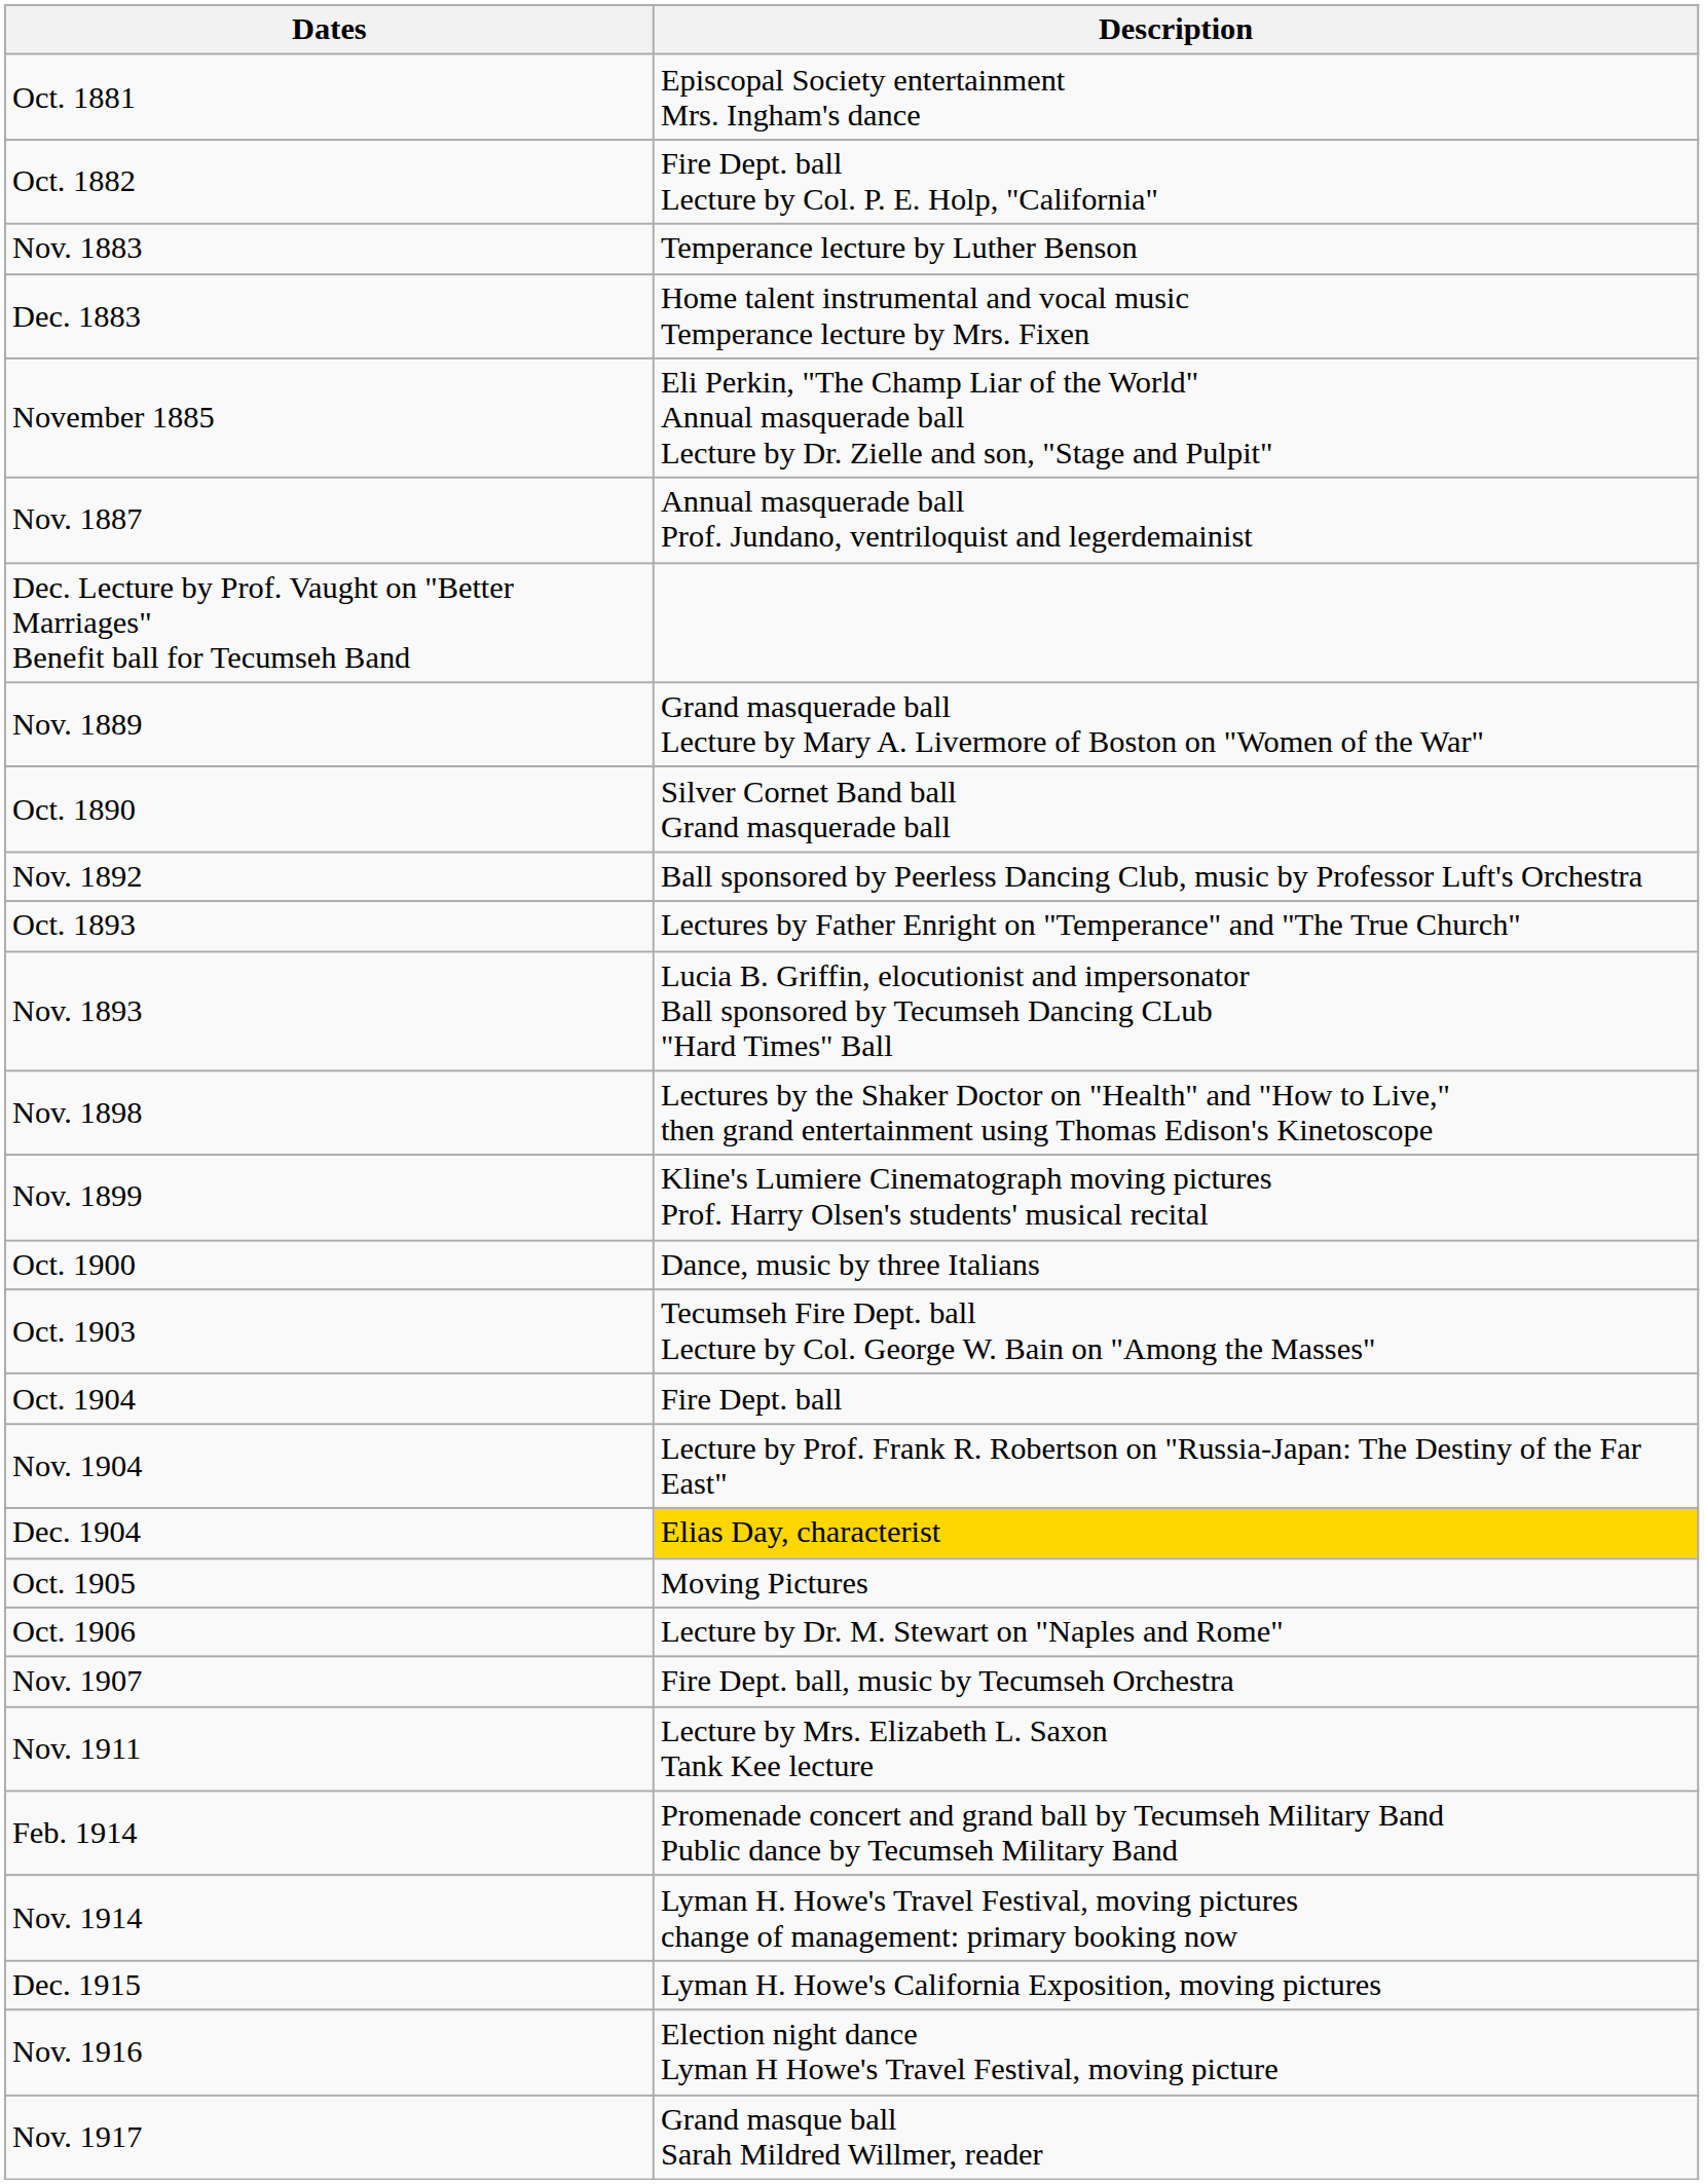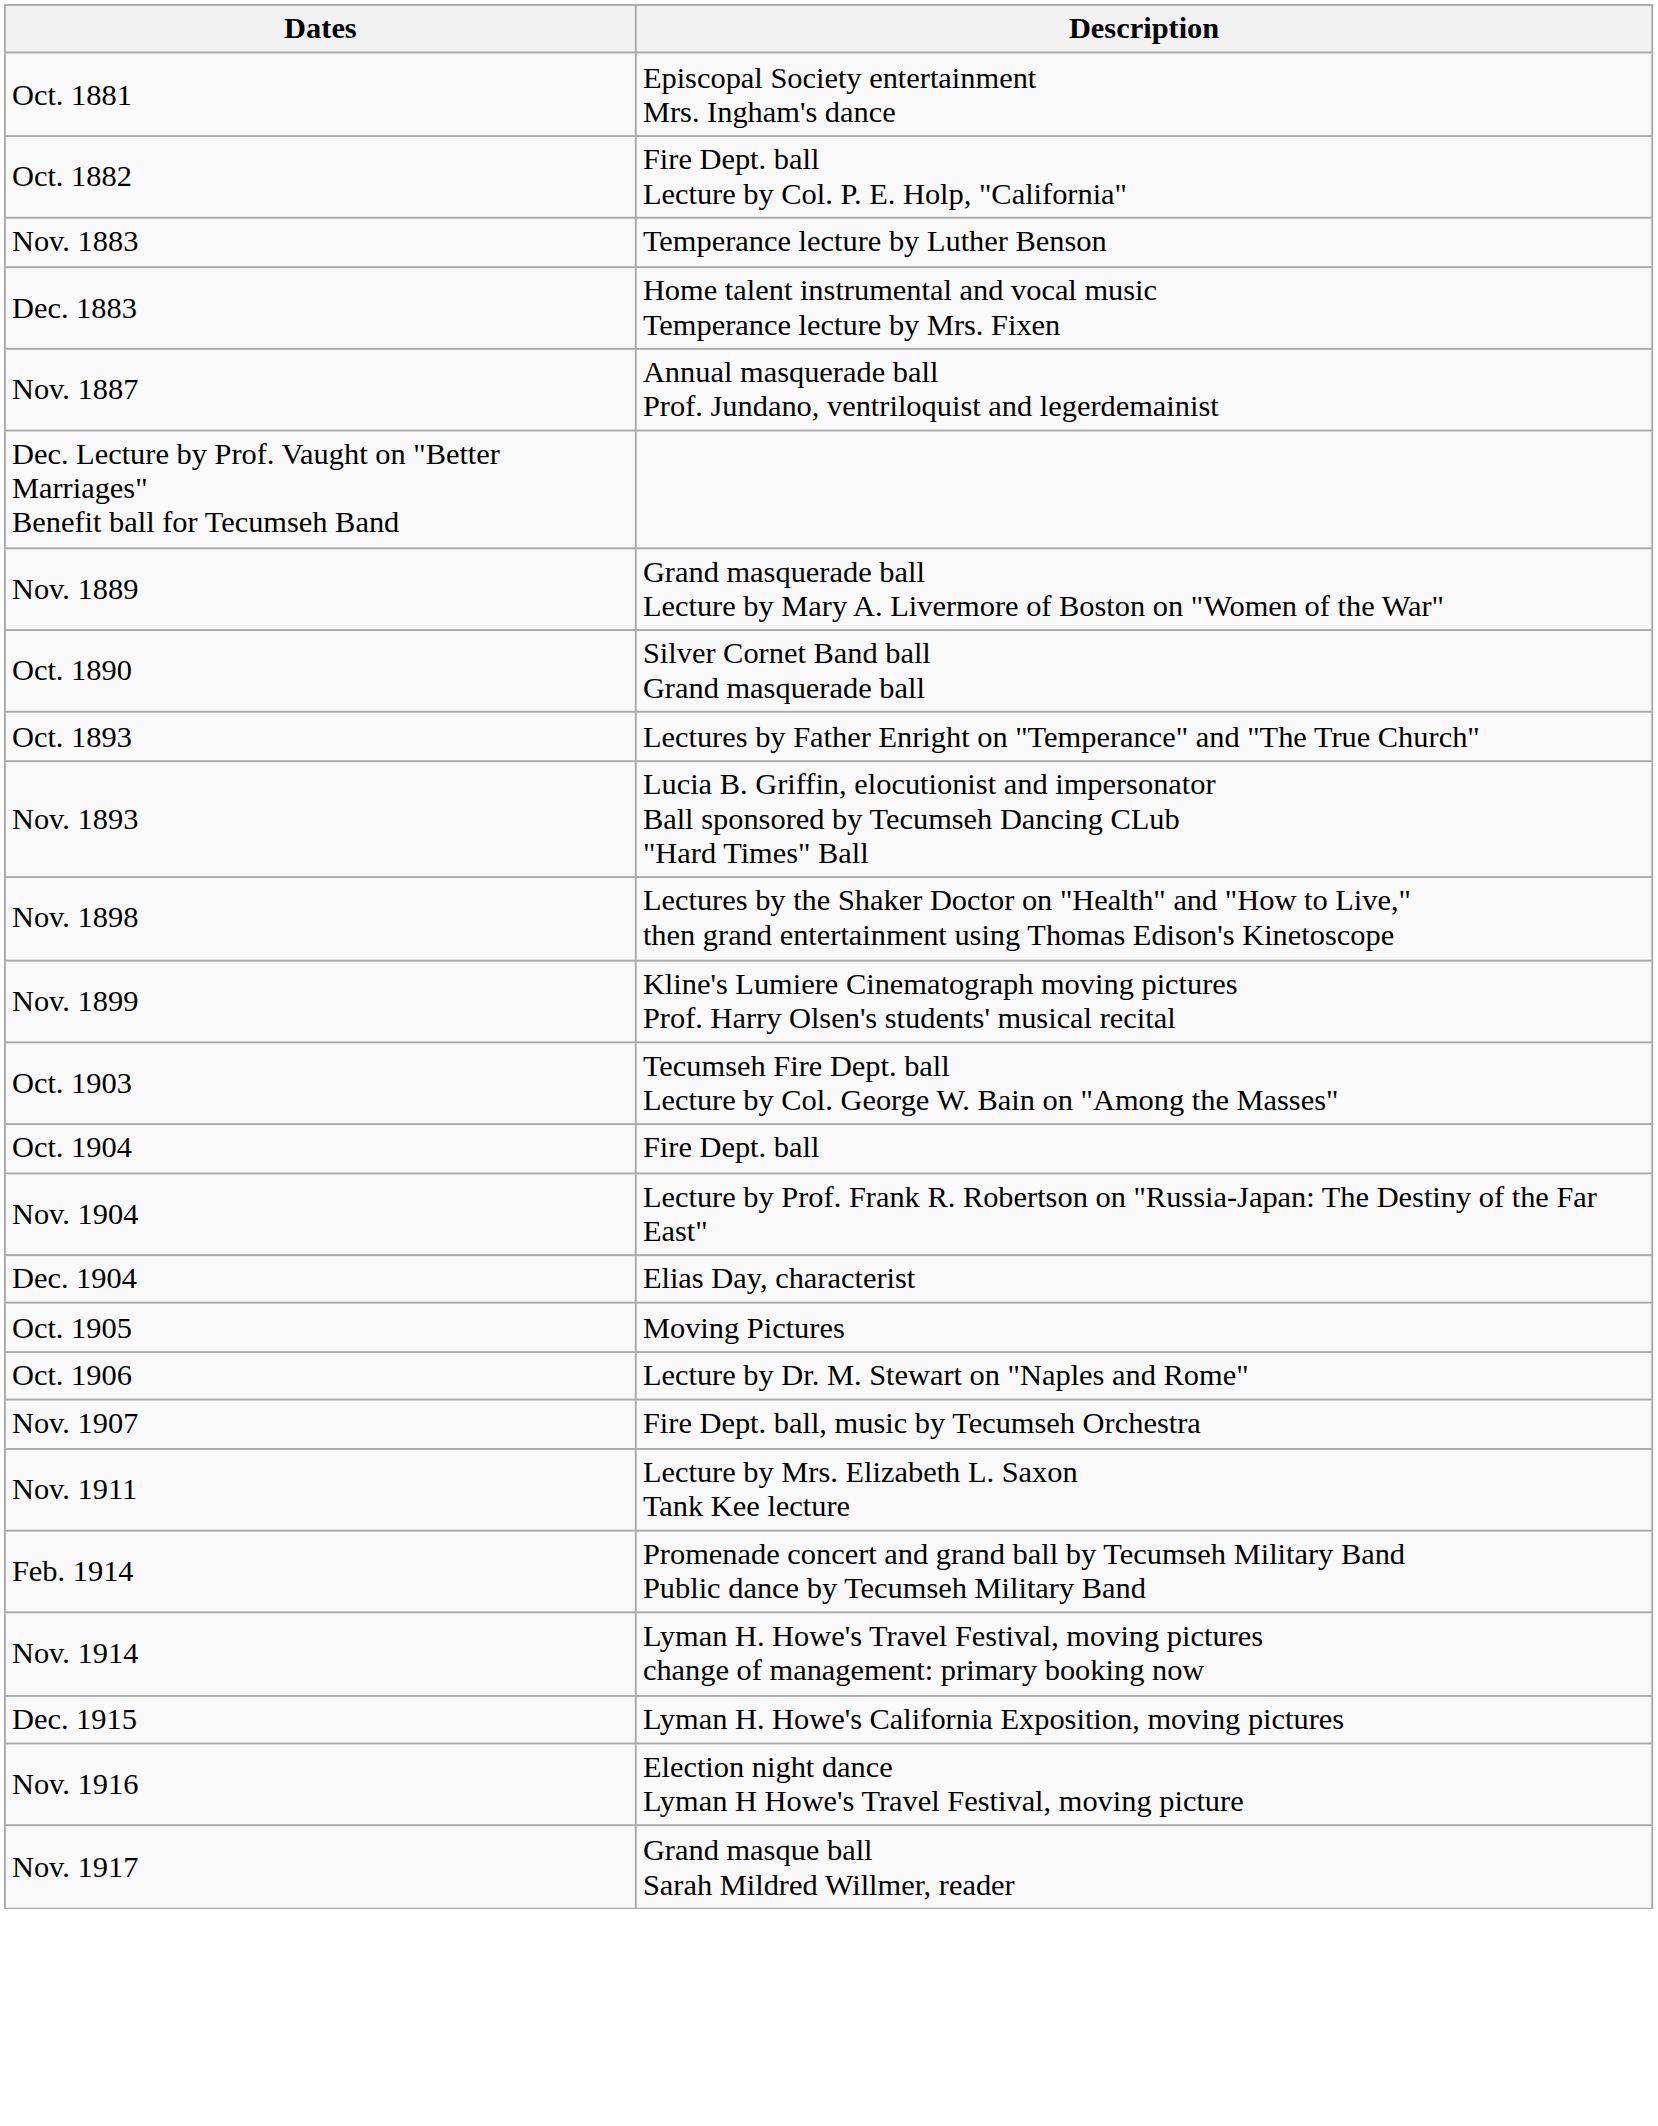- row: November 1885 | Eli Perkin, "The Champ Liar of the World" Annual masquerade ball Lecture by Dr. Zielle and son, "Stage and Pulpit"
- row: Nov. 1892 | Ball sponsored by Peerless Dancing Club, music by Professor Luft's Orchestra
- row: Oct. 1900 | Dance, music by three Italians
Dec. 1904 | Description: gold background -> no background
